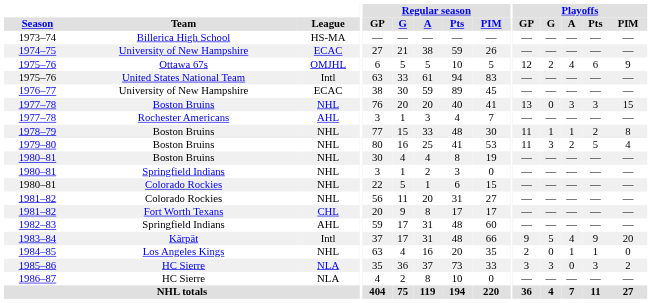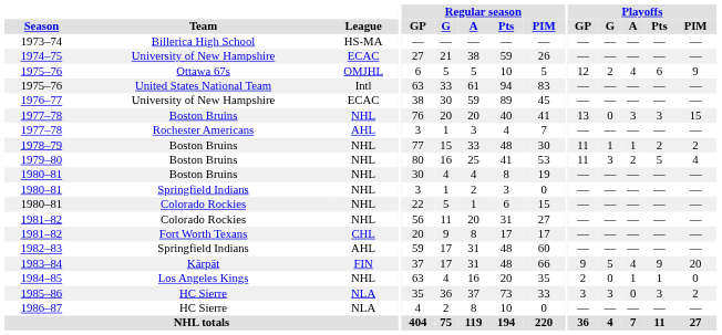1978–79 | Playoffs / PIM: 8 -> 2
1983–84 | League: Intl -> FIN
